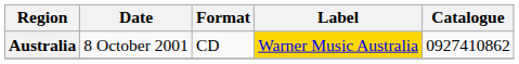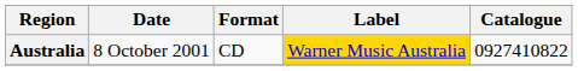Australia | Catalogue: 0927410862 -> 0927410822
